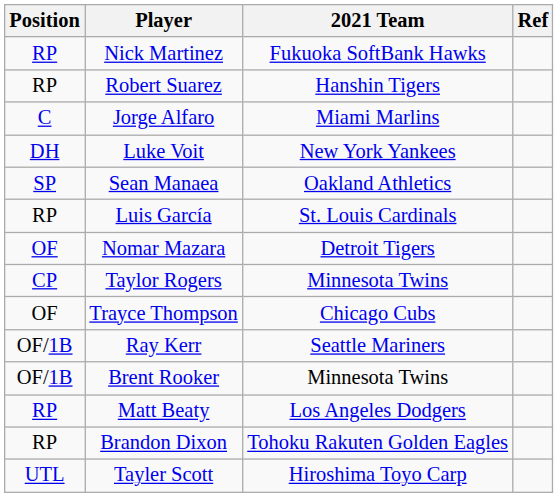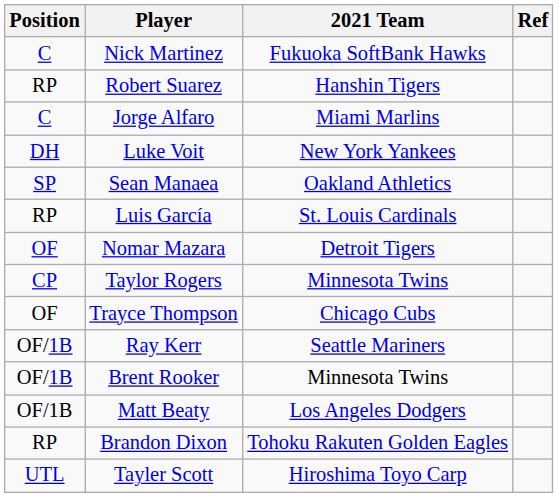Nick Martinez | Position: RP -> C
Matt Beaty | Position: RP -> OF/1B
